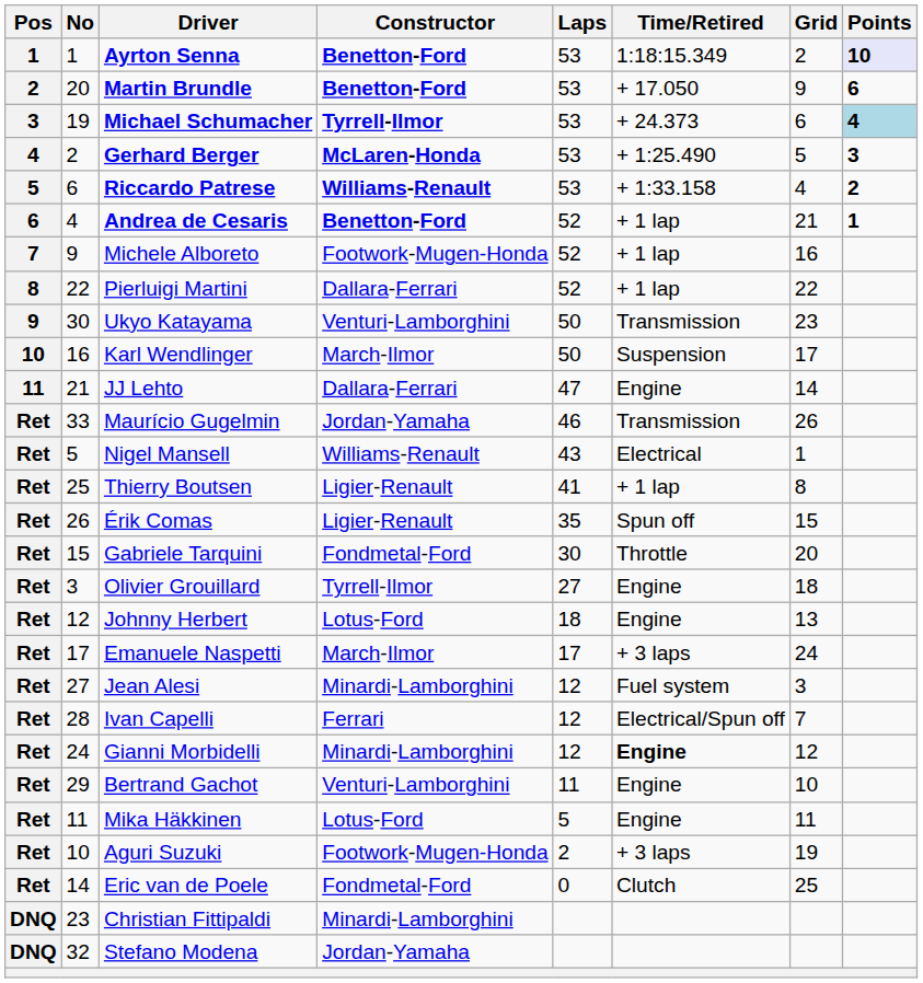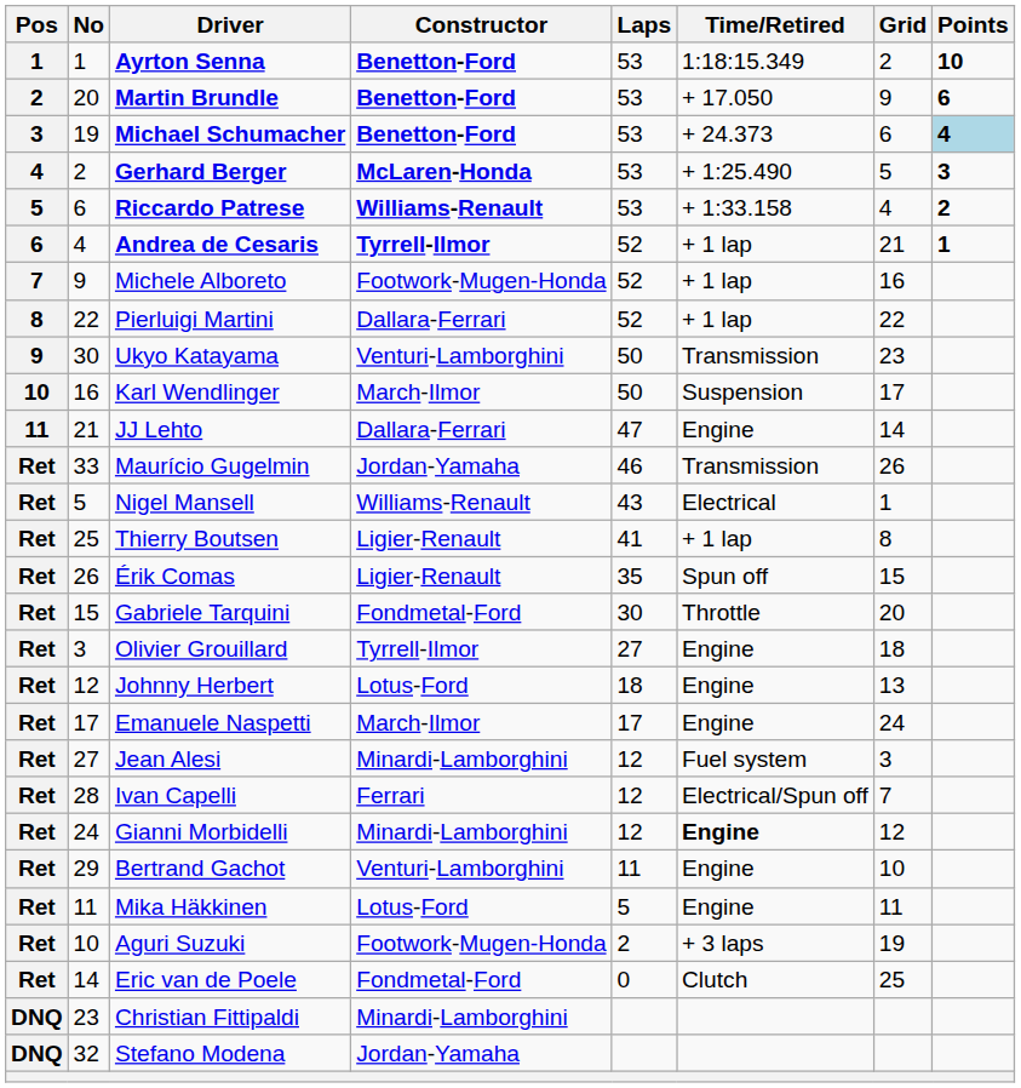Ayrton Senna | Points: lavender background -> no background
Michael Schumacher | Constructor: Tyrrell-Ilmor -> Benetton-Ford
Andrea de Cesaris | Constructor: Benetton-Ford -> Tyrrell-Ilmor
Emanuele Naspetti | Time/Retired: + 3 laps -> Engine
